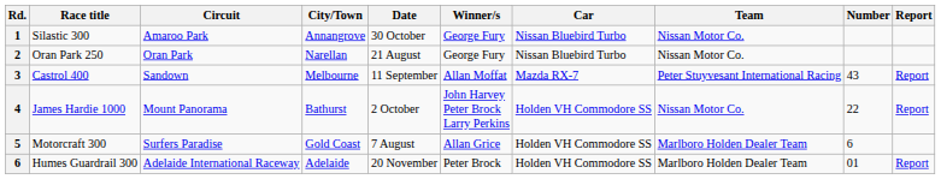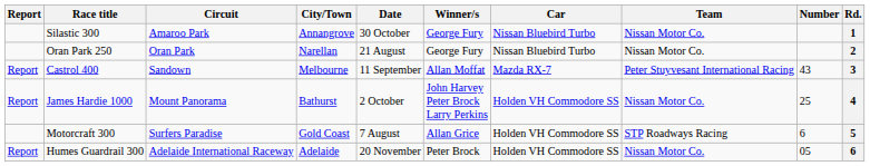columns swapped: Rd. <-> Report
James Hardie 1000 | Number: 22 -> 25
Motorcraft 300 | Team: Marlboro Holden Dealer Team -> STP Roadways Racing
Humes Guardrail 300 | Team: Marlboro Holden Dealer Team -> Nissan Motor Co.
Humes Guardrail 300 | Number: 01 -> 05
